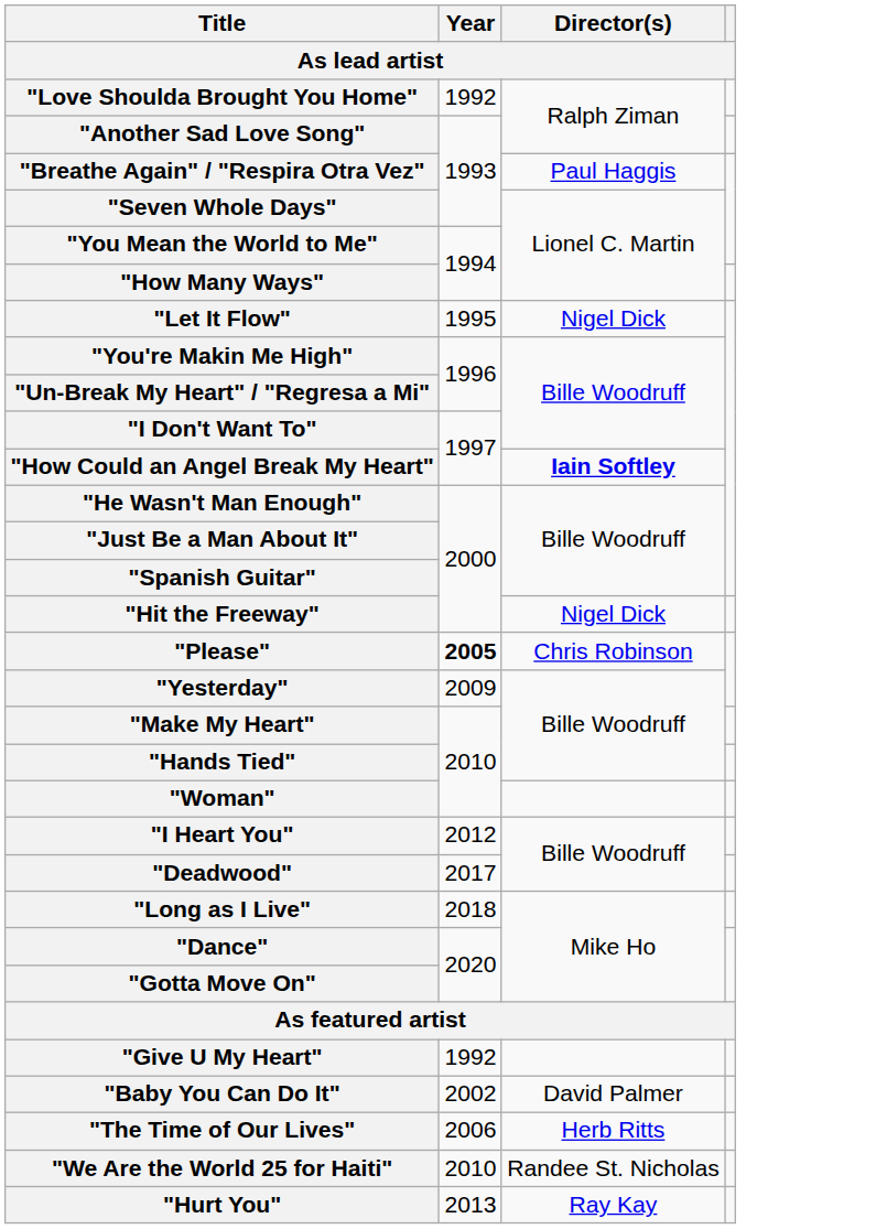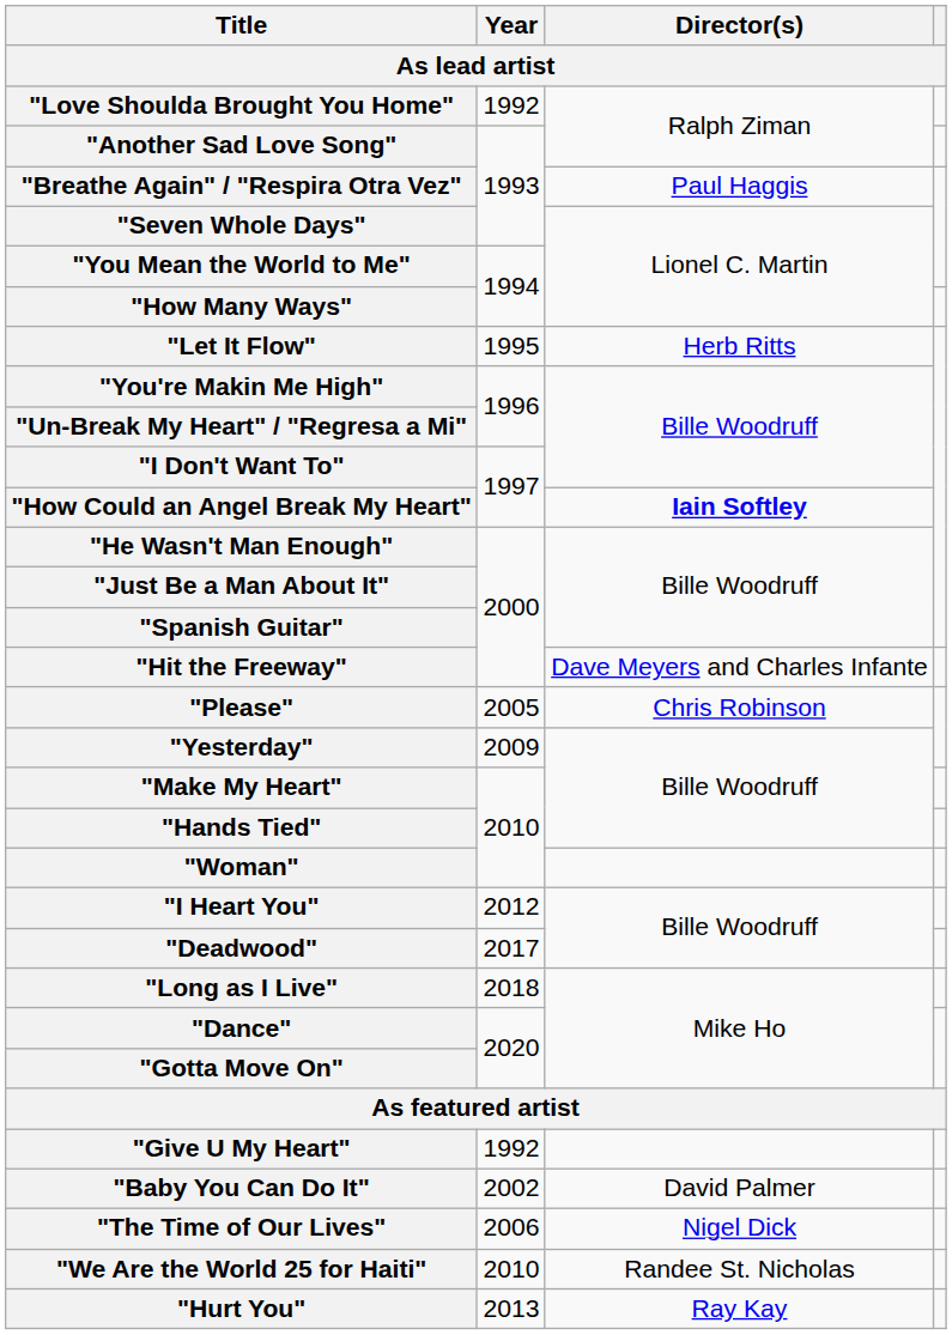"Let It Flow" | Director(s): Nigel Dick -> Herb Ritts
"Hit the Freeway" | Director(s): Nigel Dick -> Dave Meyers and Charles Infante
"Please" | Year: bold -> normal
"The Time of Our Lives" | Director(s): Herb Ritts -> Nigel Dick
